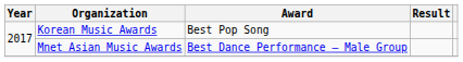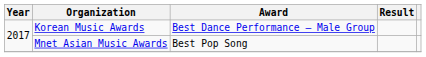Korean Music Awards | Award: Best Pop Song -> Best Dance Performance – Male Group
Mnet Asian Music Awards | Award: Best Dance Performance – Male Group -> Best Pop Song
